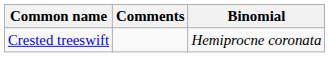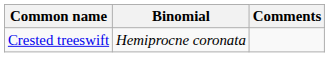columns swapped: Binomial <-> Comments
